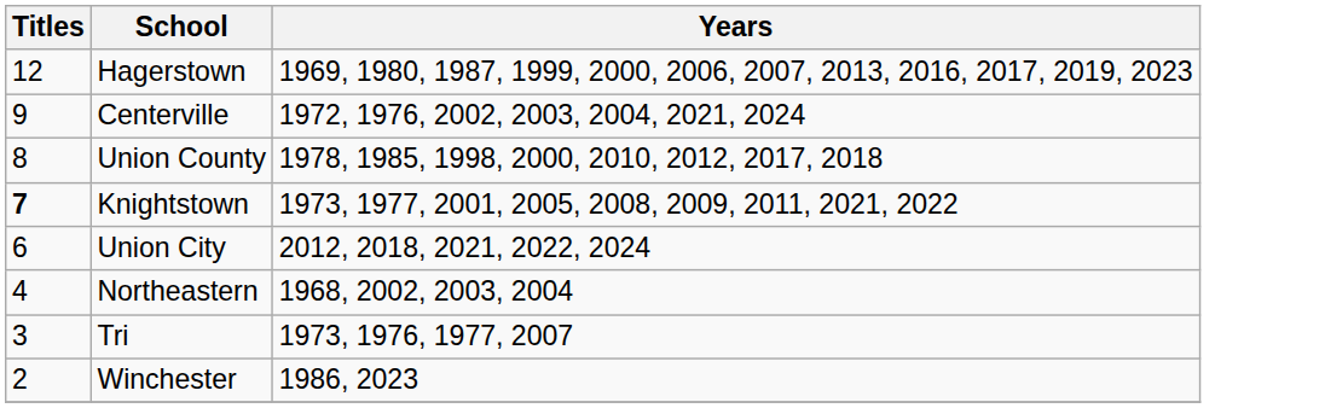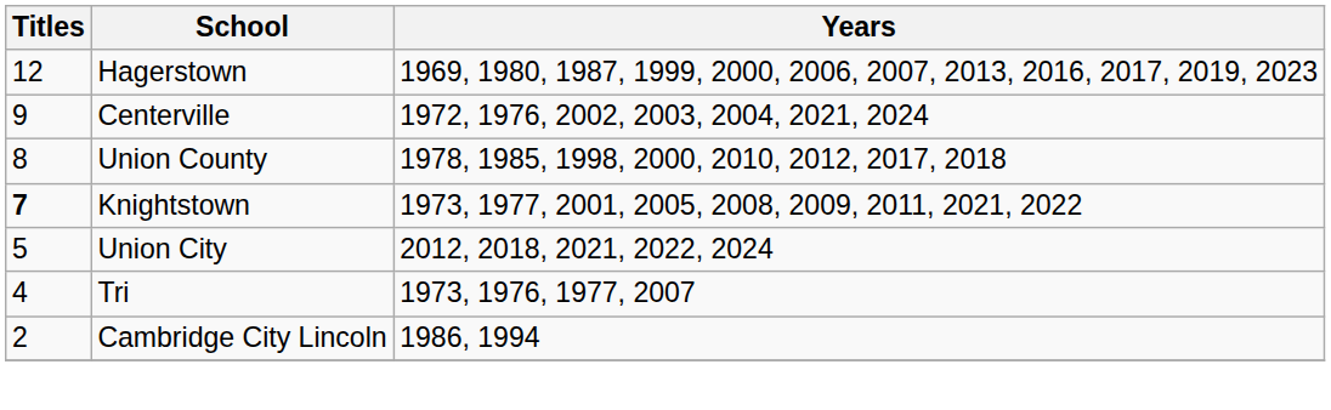Union City | Titles: 6 -> 5
- row: 4 | Northeastern | 1968, 2002, 2003, 2004
Tri | Titles: 3 -> 4
+ row: 2 | Cambridge City Lincoln | 1986, 1994
- row: 2 | Winchester | 1986, 2023
